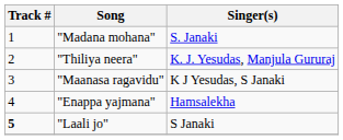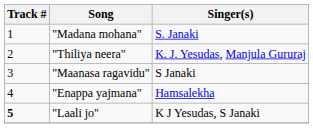"Maanasa ragavidu" | Singer(s): K J Yesudas, S Janaki -> S Janaki
"Laali jo" | Singer(s): S Janaki -> K J Yesudas, S Janaki
